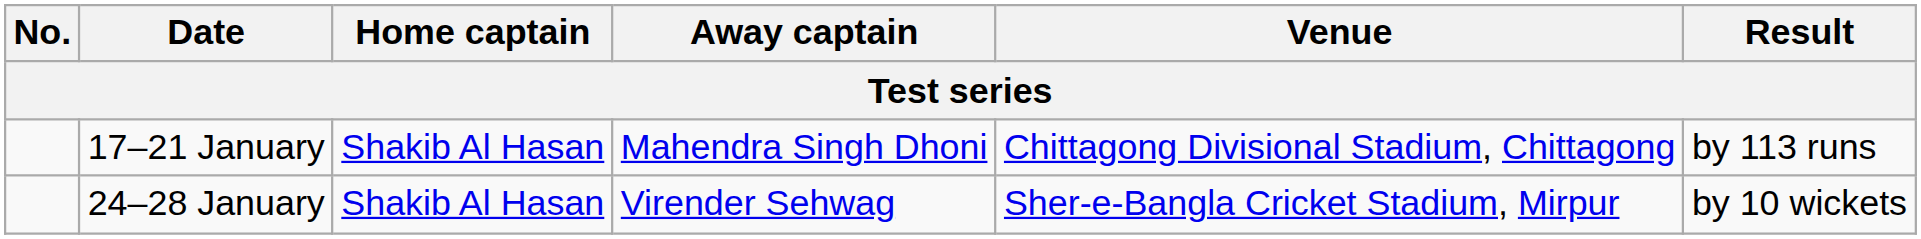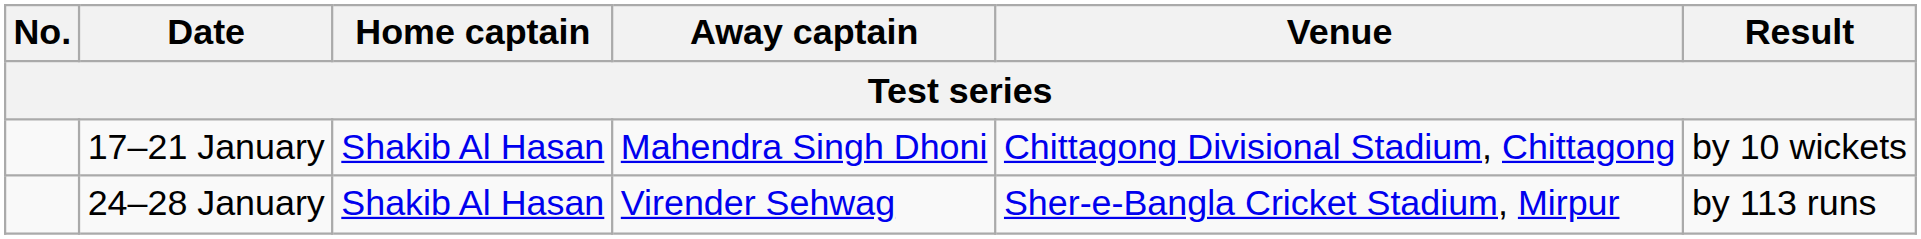17–21 January | Result: by 113 runs -> by 10 wickets
24–28 January | Result: by 10 wickets -> by 113 runs
